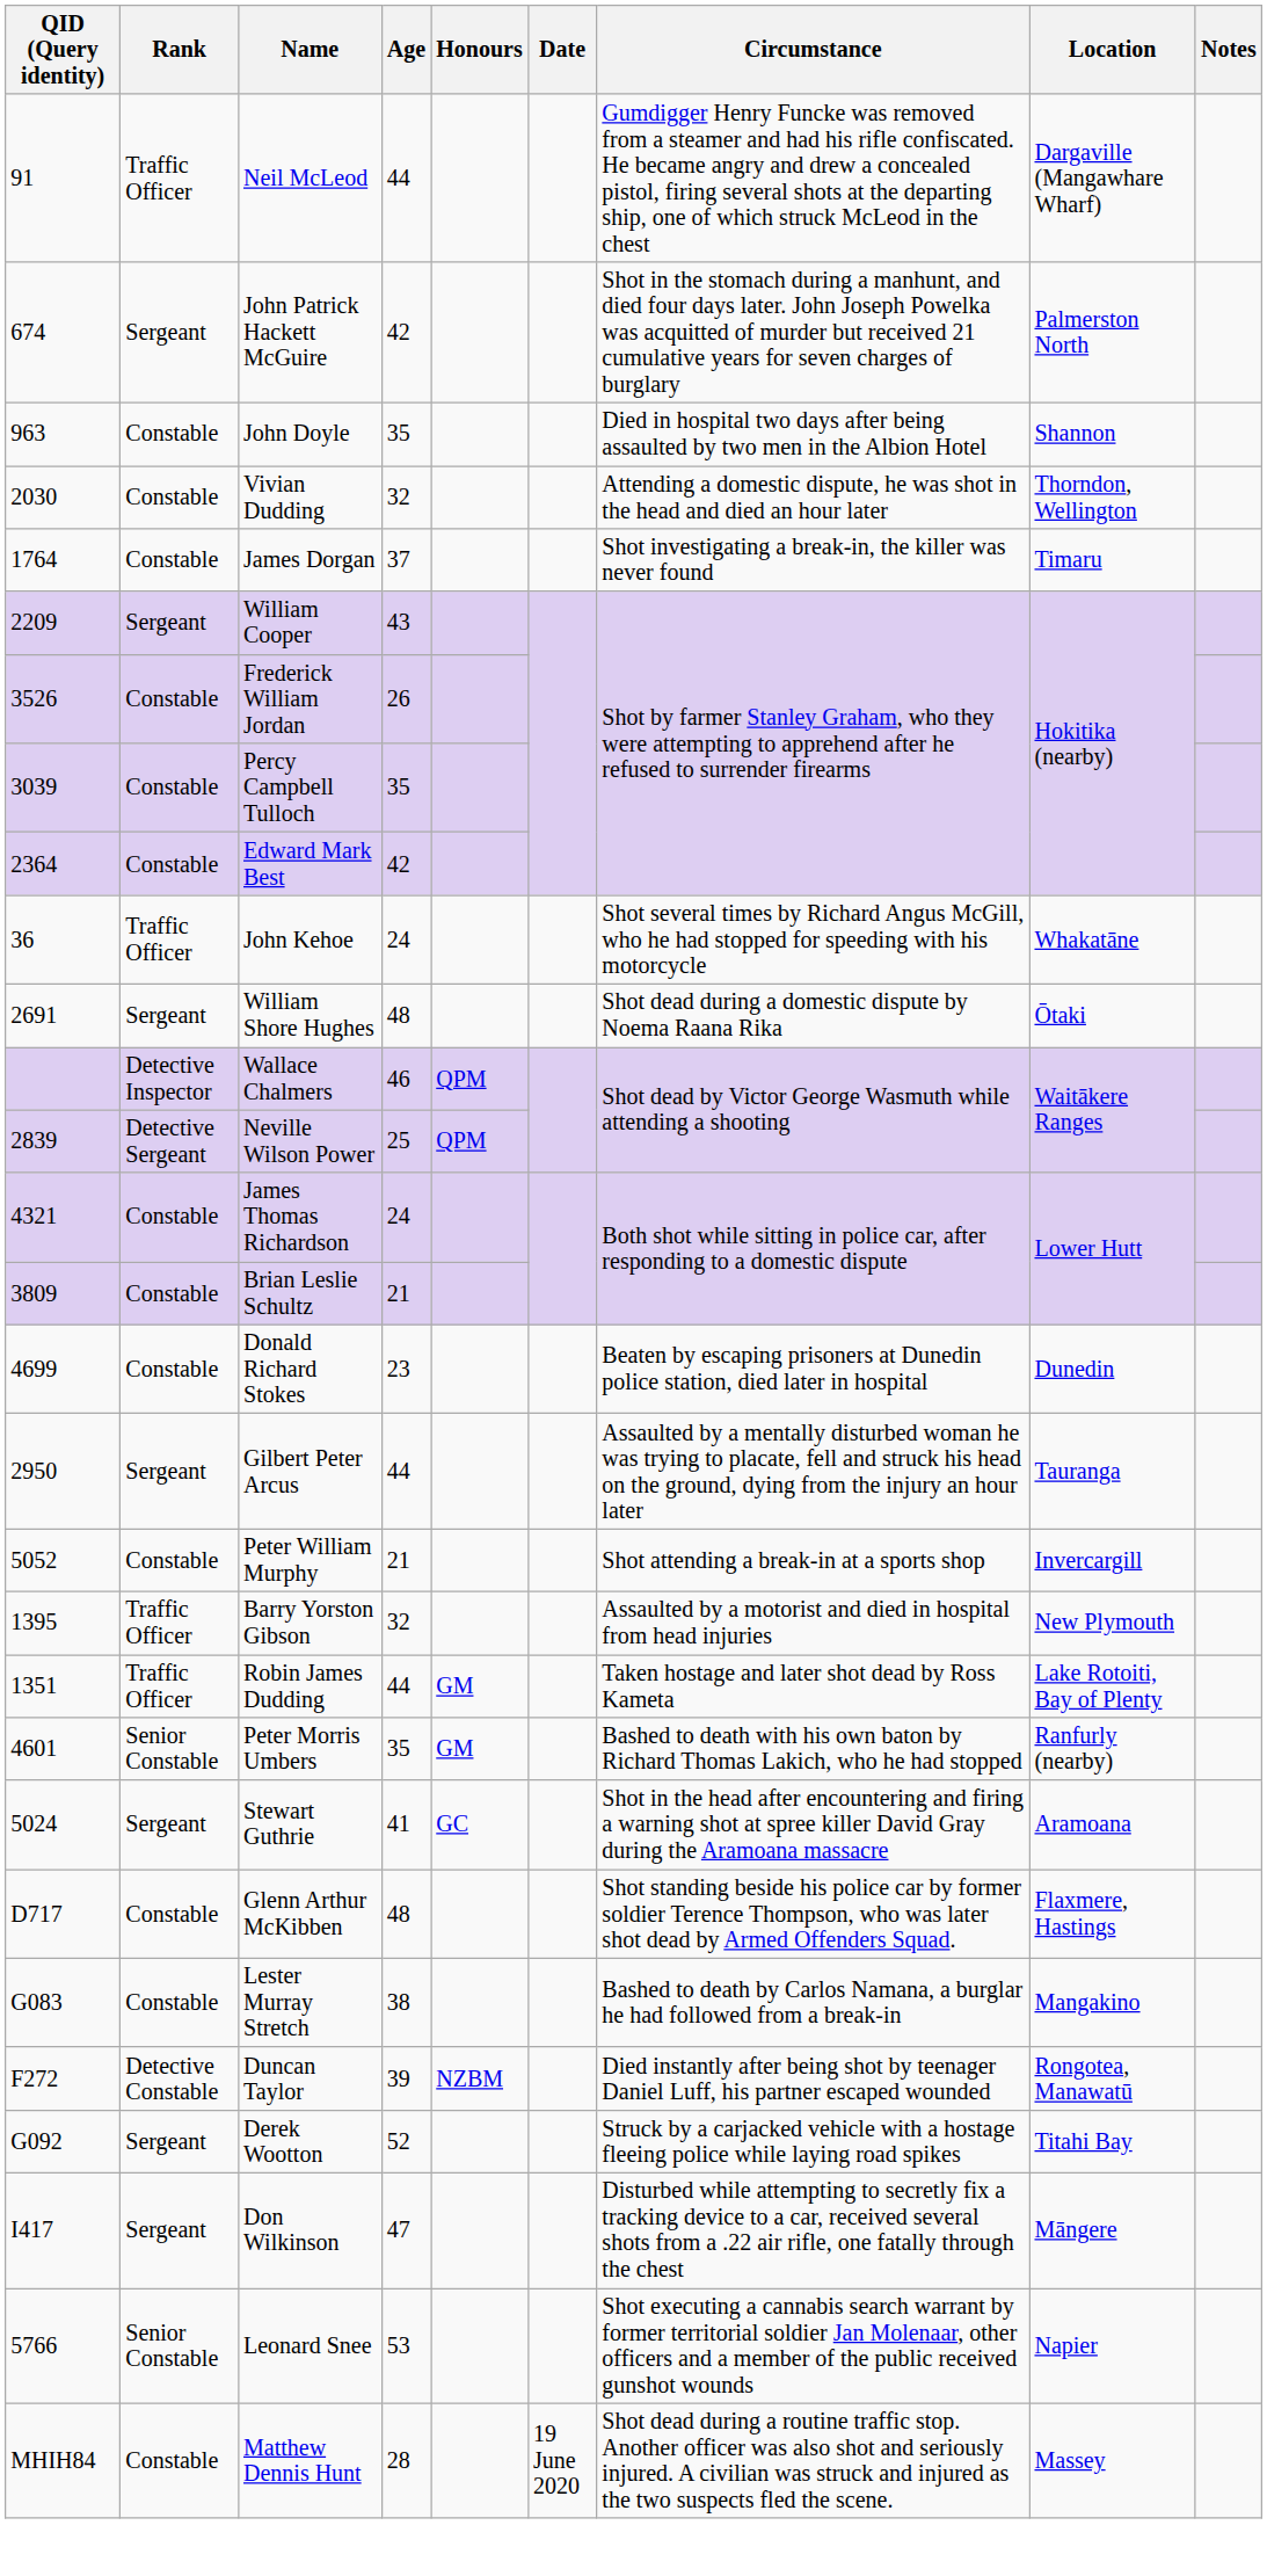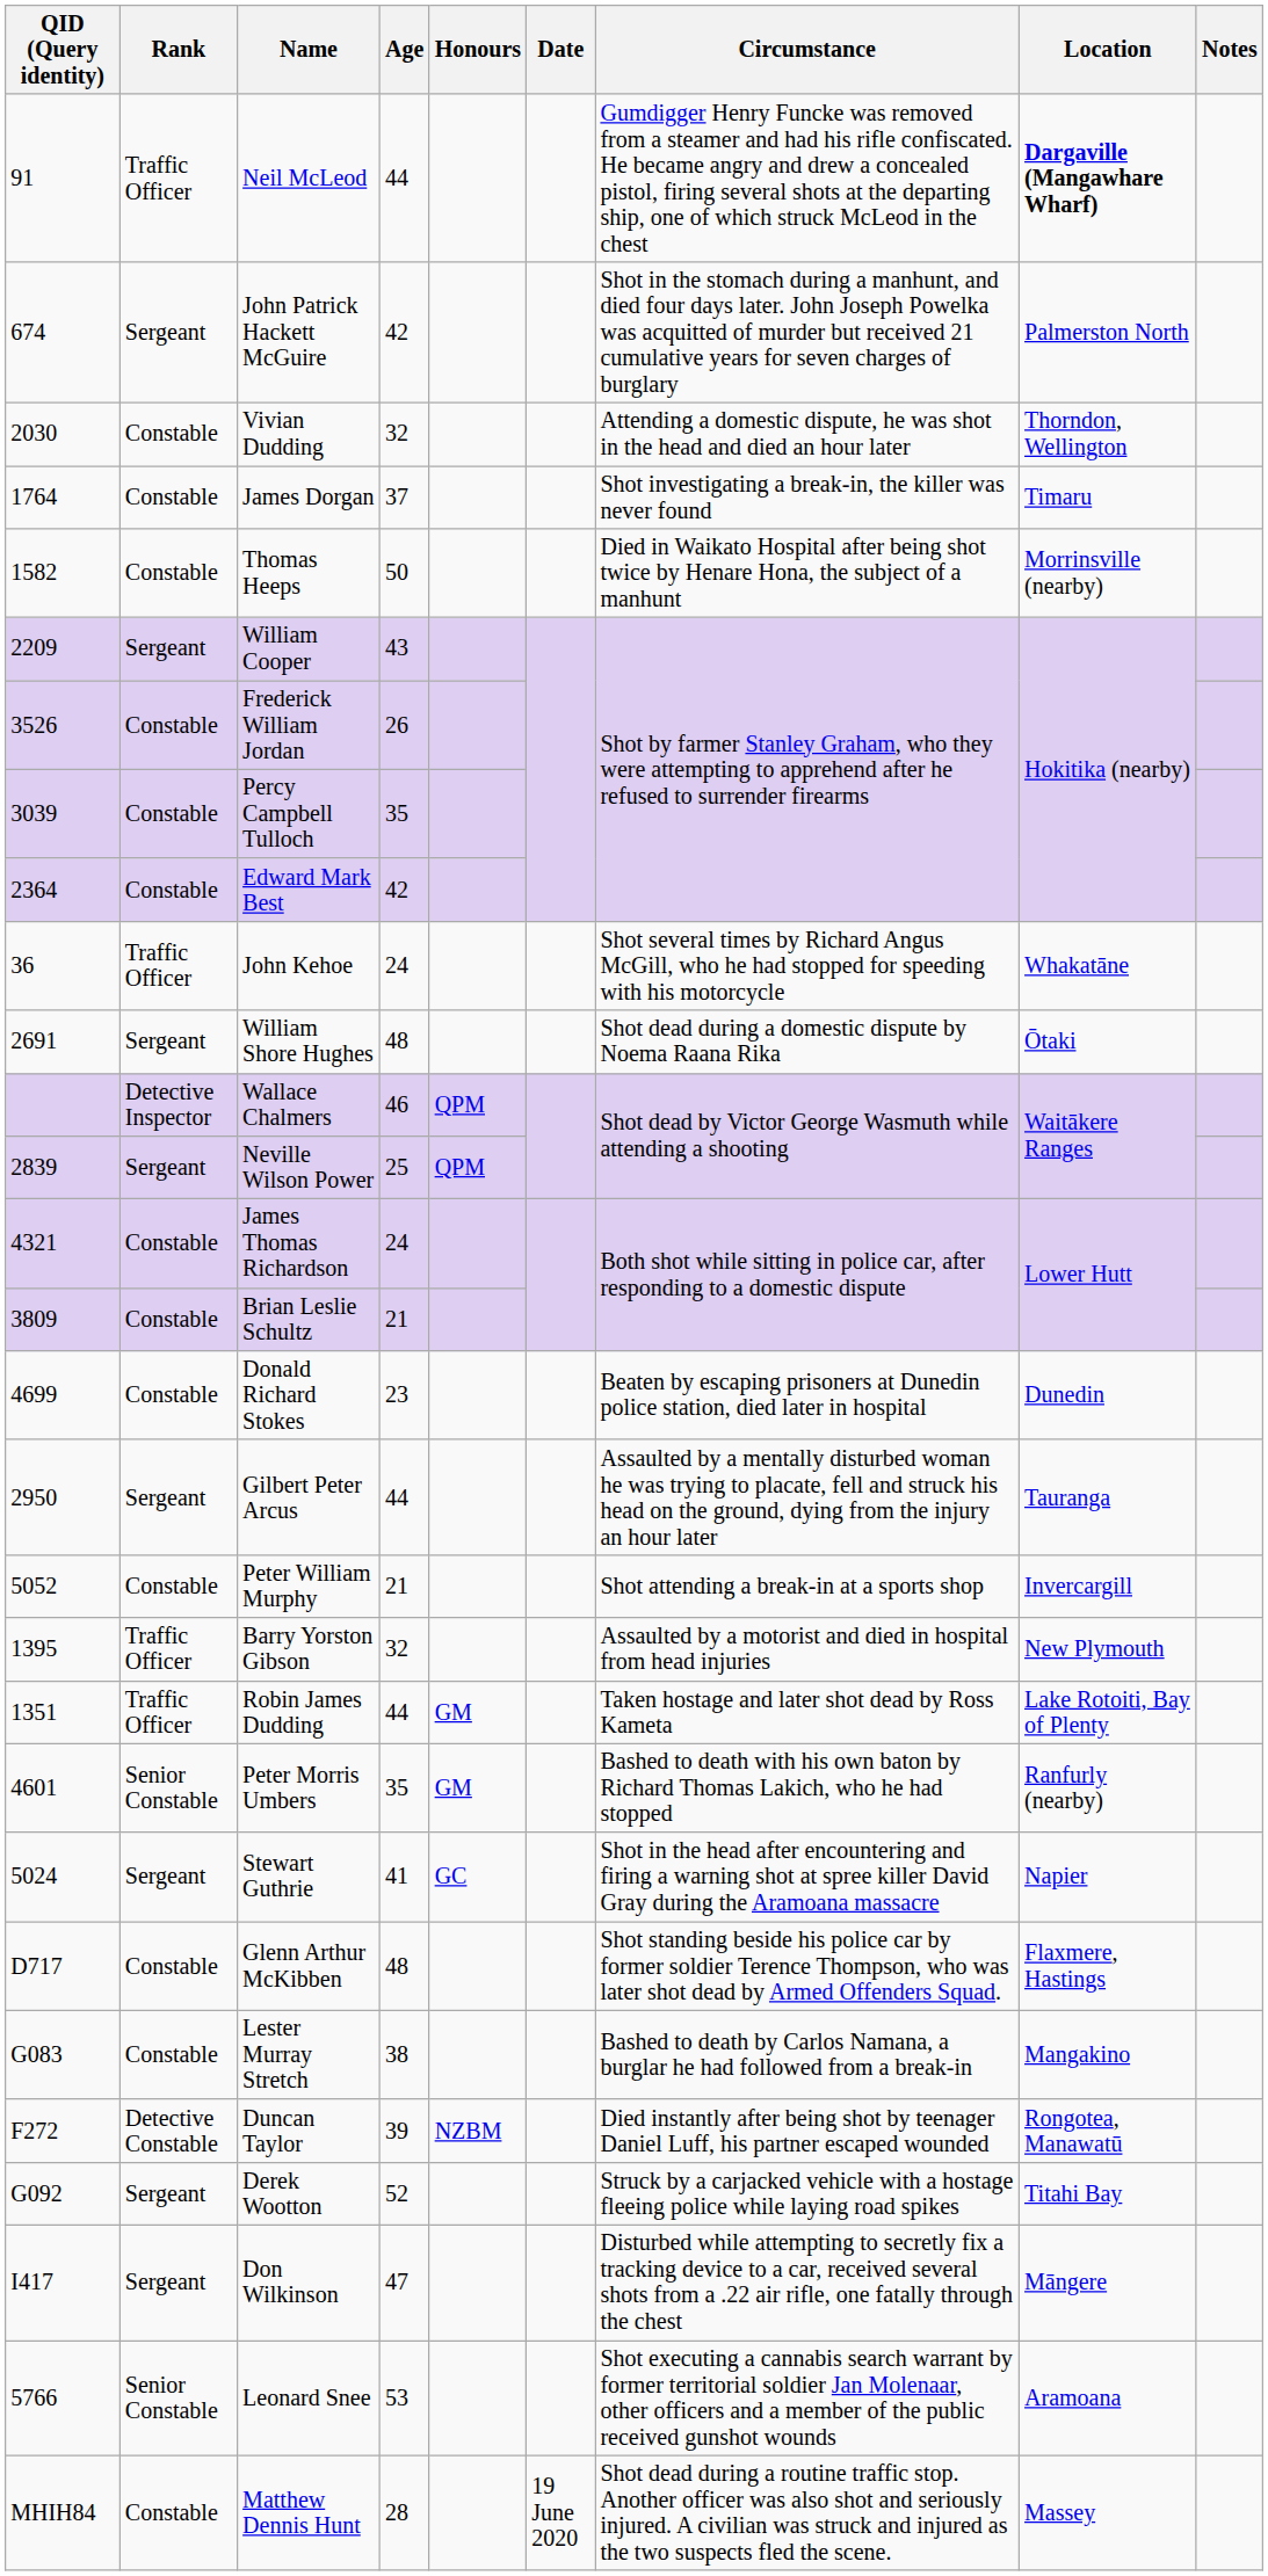Neil McLeod | Location: normal -> bold
- row: 963 | Constable | John Doyle | 35 | Died in hospital two days after being assaulted by two men in the Albion Hotel | Shannon
+ row: 1582 | Constable | Thomas Heeps | 50 | Died in Waikato Hospital after being shot twice by Henare Hona, the subject of a manhunt | Morrinsville (nearby)
Neville Wilson Power | Rank: Detective Sergeant -> Sergeant
Stewart Guthrie | Location: Aramoana -> Napier
Leonard Snee | Location: Napier -> Aramoana
